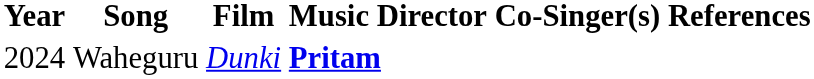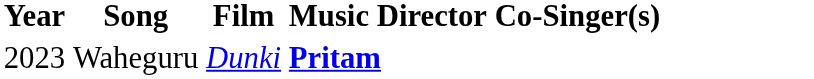- column: References
Waheguru | Year: 2024 -> 2023
